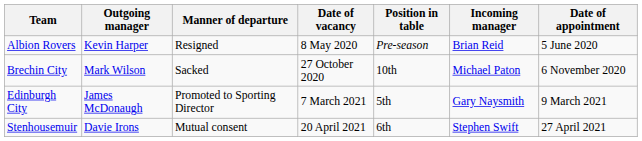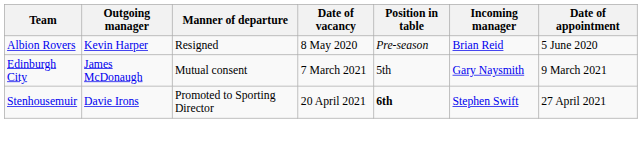- row: Brechin City | Mark Wilson | Sacked | 27 October 2020 | 10th | Michael Paton | 6 November 2020
Edinburgh City | Manner of departure: Promoted to Sporting Director -> Mutual consent
Stenhousemuir | Manner of departure: Mutual consent -> Promoted to Sporting Director
Stenhousemuir | Position in table: normal -> bold
